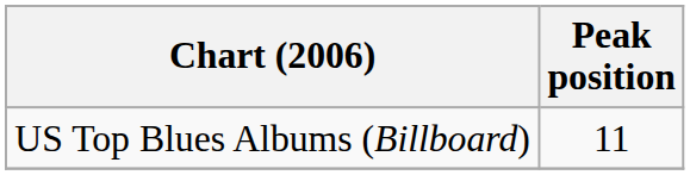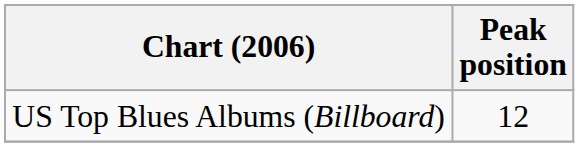US Top Blues Albums (Billboard) | Peak position: 11 -> 12
